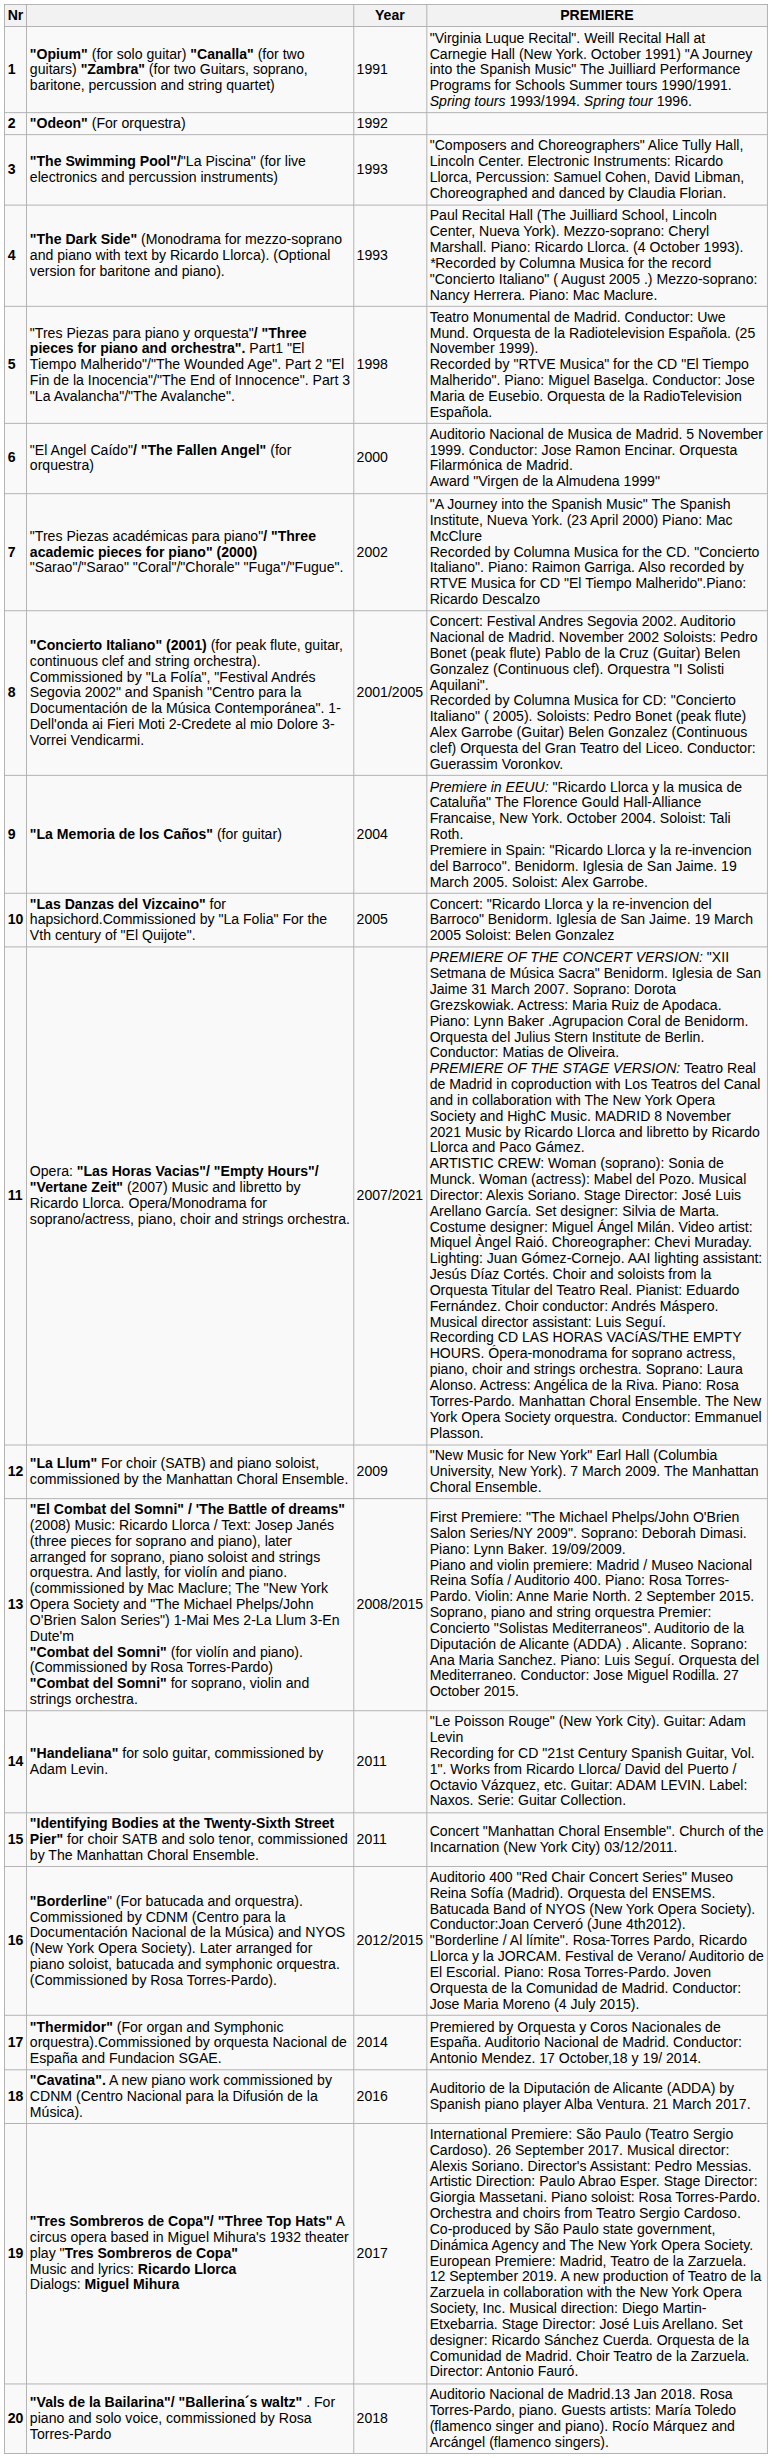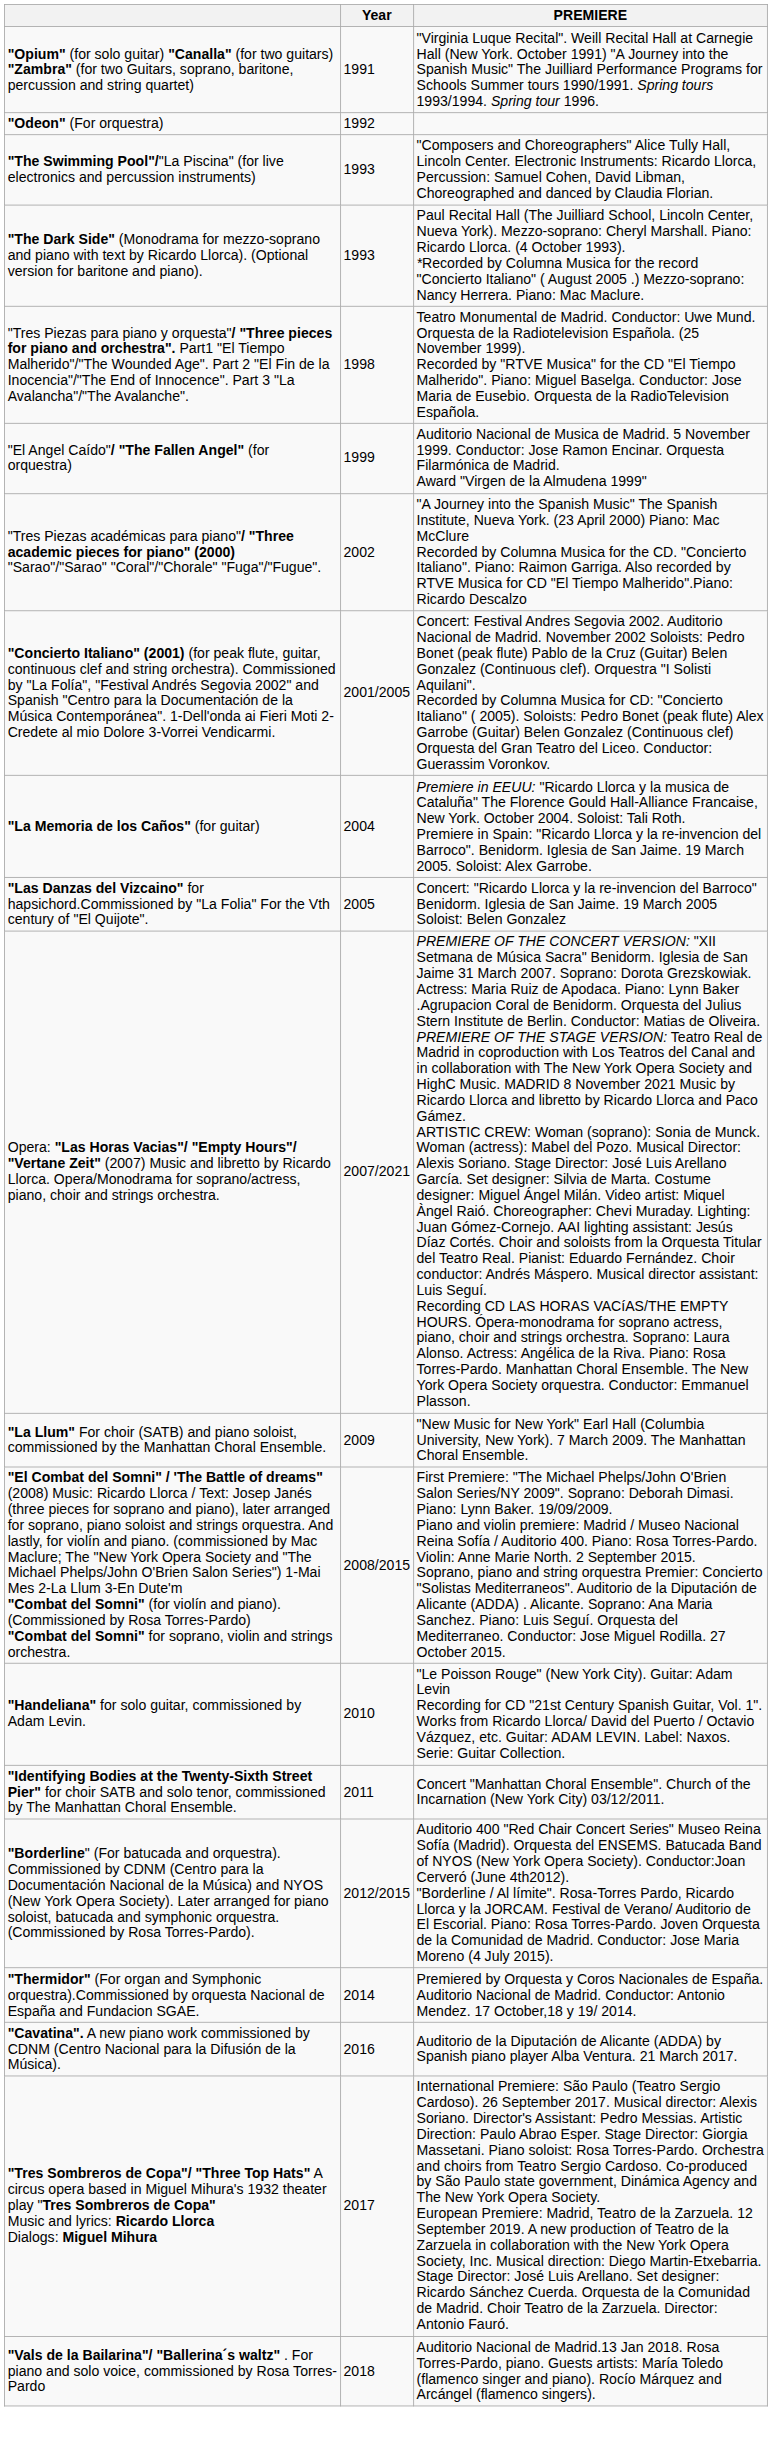- column: Nr | 1 | 2 | 3 | 4 | 5 | 6 | 7 | 8 | 9 | 10 | 11 | 12 | 13 | 14 | 15 | 16 | 17 | 18 | 19 | 20
"El Angel Caído"/ "The Fallen Angel" (for orquestra) | Year: 2000 -> 1999
"Handeliana" for solo guitar, commissioned by Adam Levin. | Year: 2011 -> 2010
